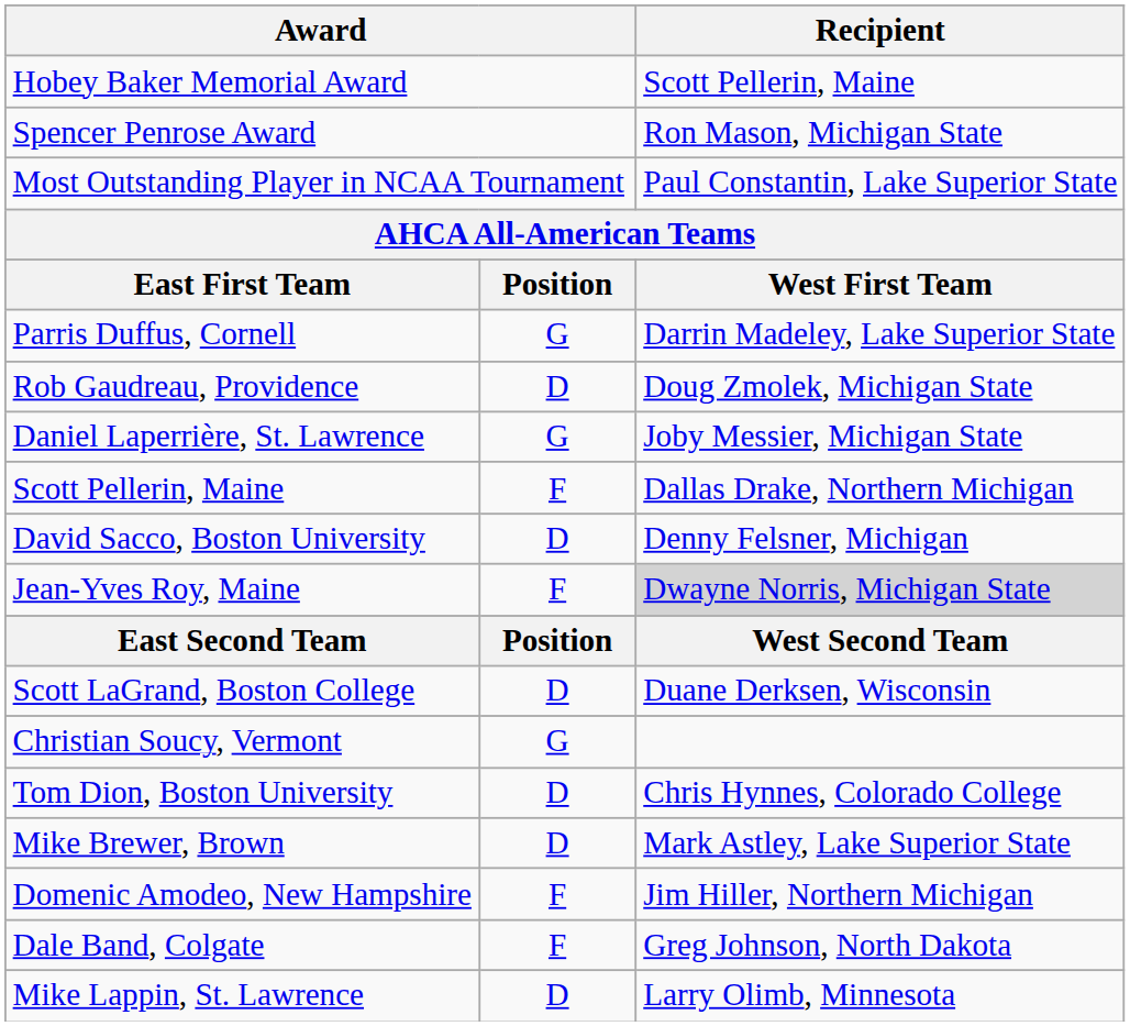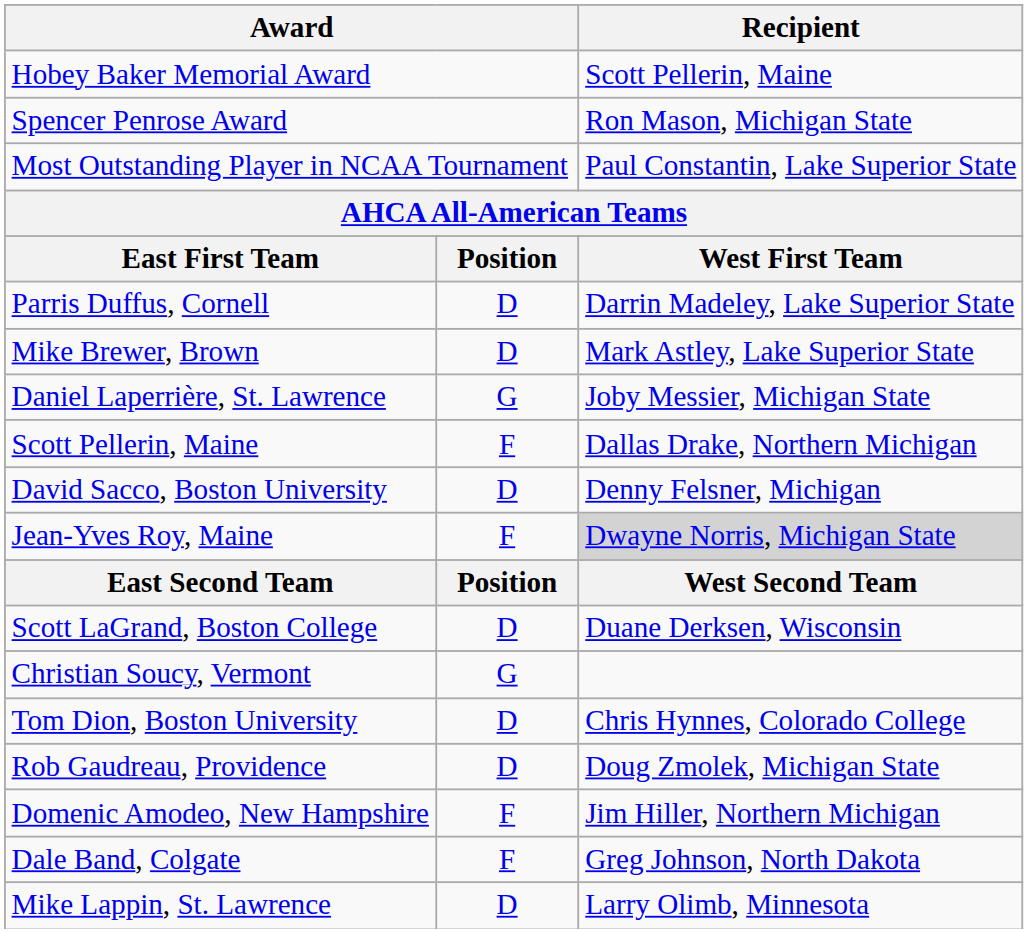Parris Duffus, Cornell | column 2: G -> D
rows swapped: Mike Brewer, Brown <-> Rob Gaudreau, Providence
